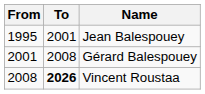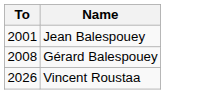- column: From | 1995 | 2001 | 2008
Vincent Roustaa | To: bold -> normal
